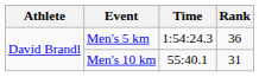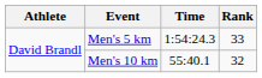Men's 5 km | Rank: 36 -> 33
Men's 10 km | Rank: 31 -> 32
